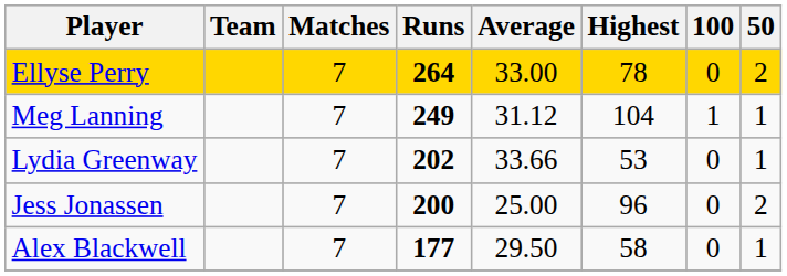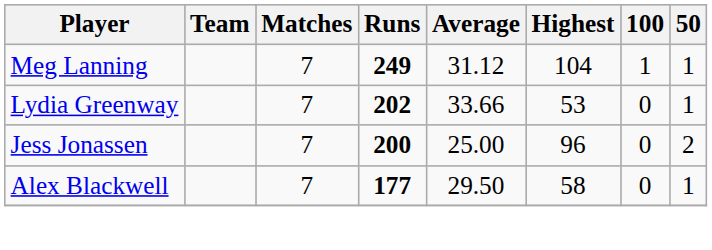- row: Ellyse Perry | 7 | 264 | 33.00 | 78 | 0 | 2
